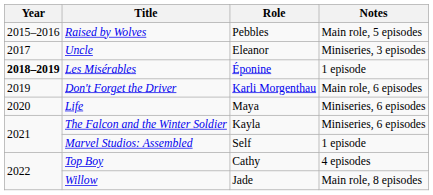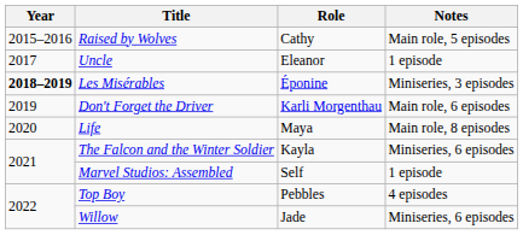Raised by Wolves | Role: Pebbles -> Cathy
Uncle | Notes: Miniseries, 3 episodes -> 1 episode
Les Misérables | Notes: 1 episode -> Miniseries, 3 episodes
Life | Notes: Miniseries, 6 episodes -> Main role, 8 episodes
Top Boy | Role: Cathy -> Pebbles
Willow | Notes: Main role, 8 episodes -> Miniseries, 6 episodes
